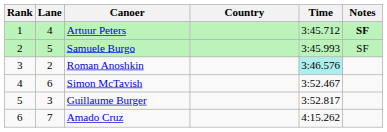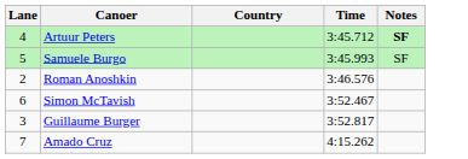- column: Rank | 1 | 2 | 3 | 4 | 5 | 6
Roman Anoshkin | Time: paleturquoise background -> no background
